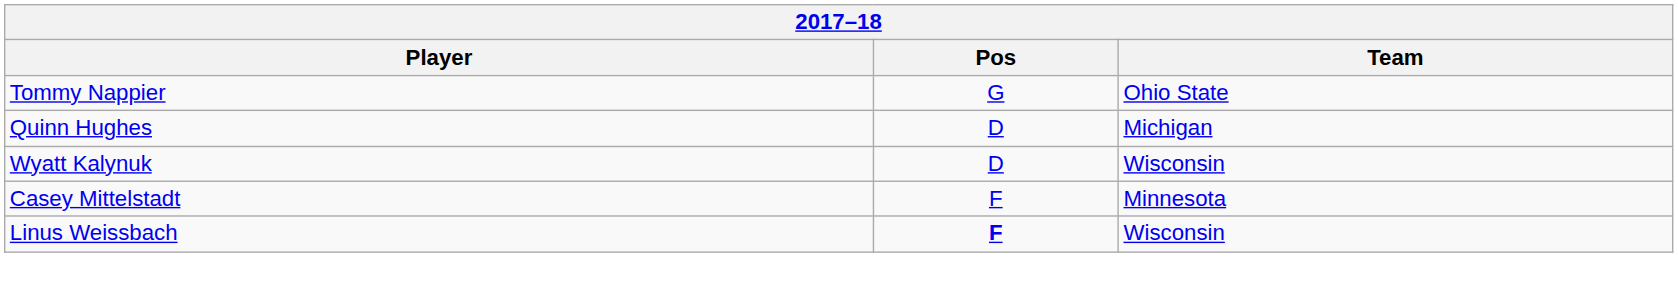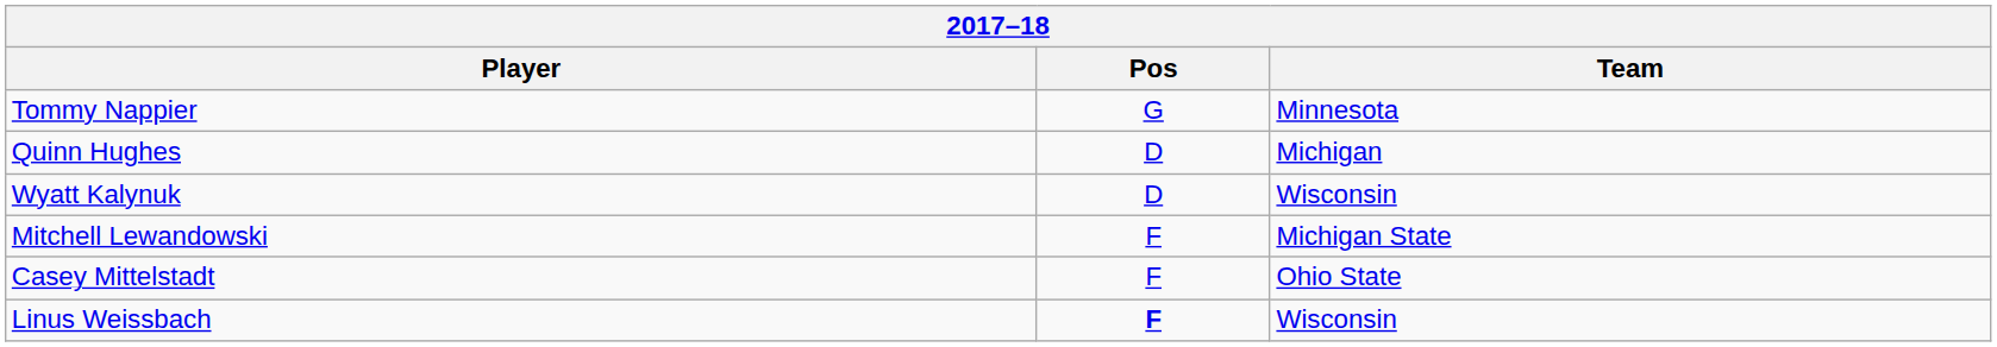Tommy Nappier | Team: Ohio State -> Minnesota
+ row: Mitchell Lewandowski | F | Michigan State
Casey Mittelstadt | Team: Minnesota -> Ohio State
